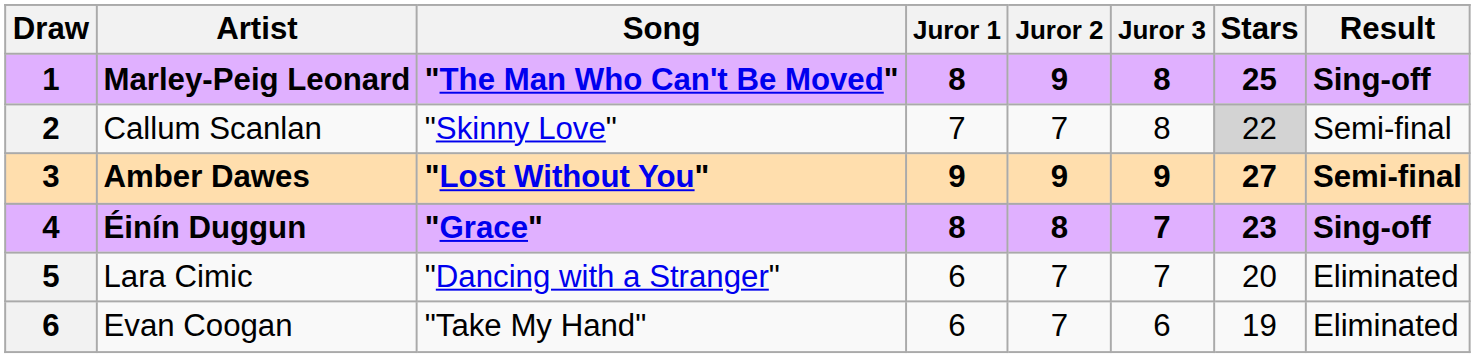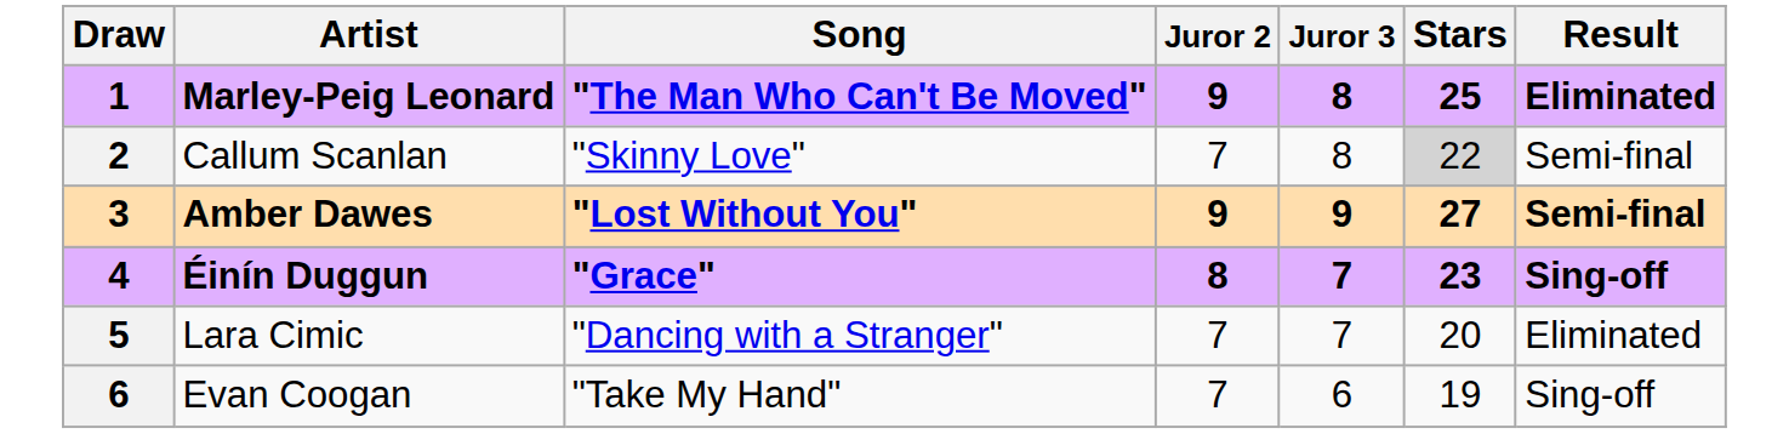- column: Juror 1 | 8 | 7 | 9 | 8 | 6 | 6
Marley-Peig Leonard | Result: Sing-off -> Eliminated
Evan Coogan | Result: Eliminated -> Sing-off
